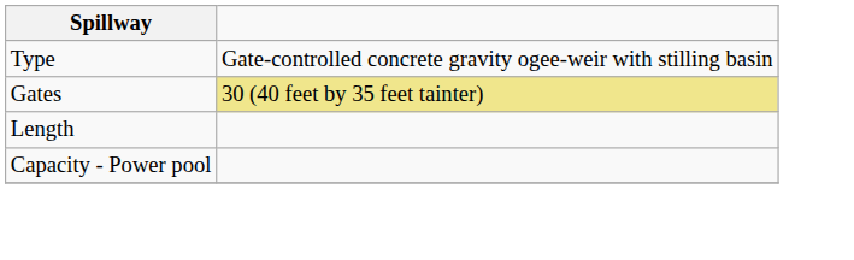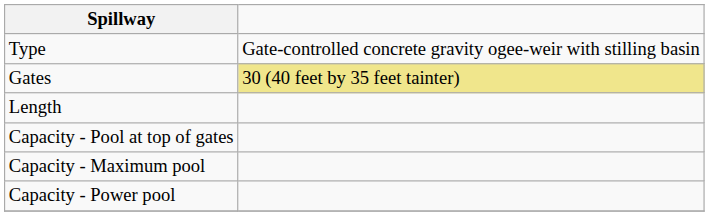+ row: Capacity - Pool at top of gates
+ row: Capacity - Maximum pool
